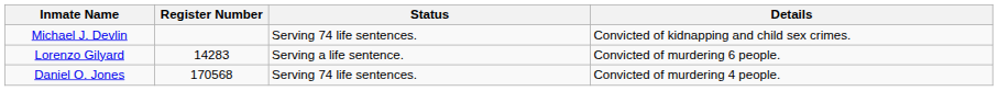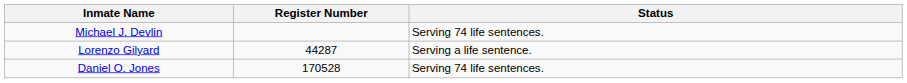- column: Details | Convicted of kidnapping and child sex crimes. | Convicted of murdering 6 people. | Convicted of murdering 4 people.
Lorenzo Gilyard | Register Number: 14283 -> 44287
Daniel O. Jones | Register Number: 170568 -> 170528
